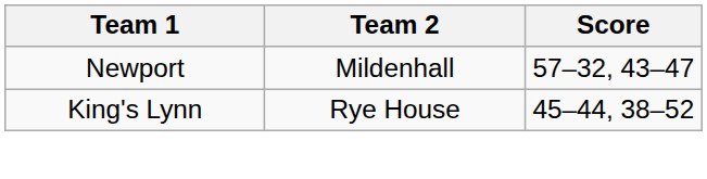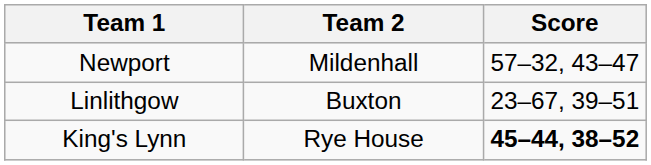+ row: Linlithgow | Buxton | 23–67, 39–51
King's Lynn | Score: normal -> bold
